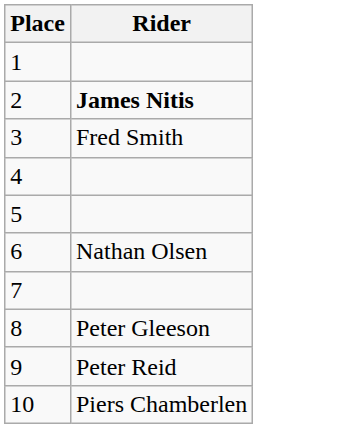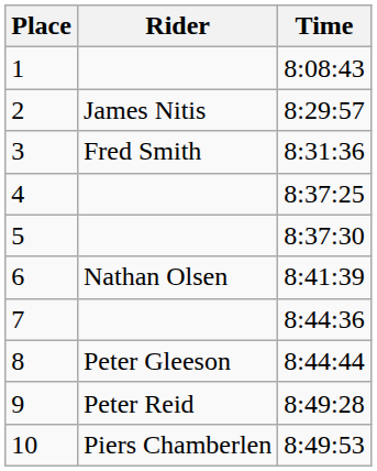+ column: Time | 8:08:43 | 8:29:57 | 8:31:36 | 8:37:25 | 8:37:30 | 8:41:39 | 8:44:36 | 8:44:44 | 8:49:28 | 8:49:53
2 | Rider: bold -> normal
